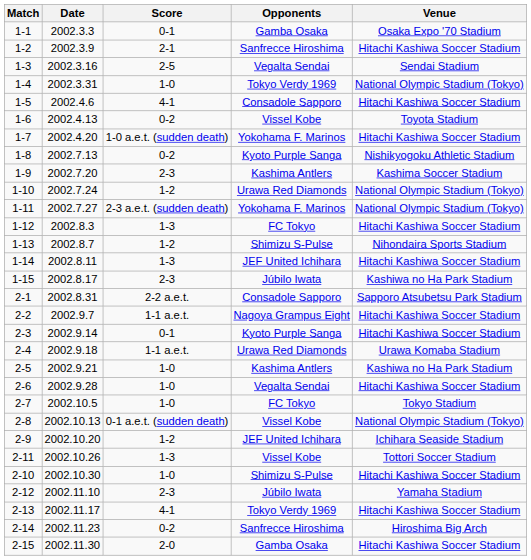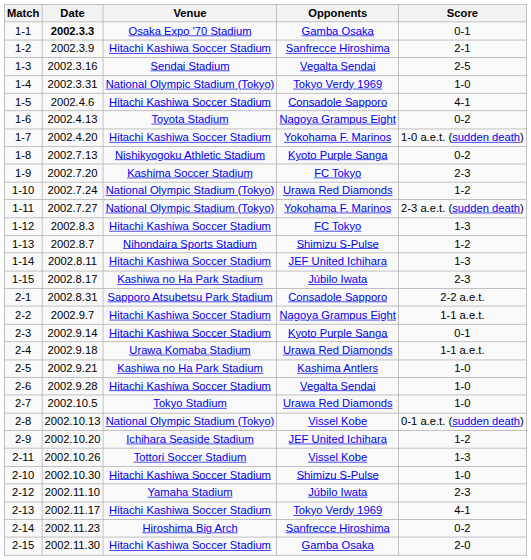columns swapped: Venue <-> Score
1-1 | Date: normal -> bold
1-6 | Opponents: Vissel Kobe -> Nagoya Grampus Eight
1-9 | Opponents: Kashima Antlers -> FC Tokyo
2-7 | Opponents: FC Tokyo -> Urawa Red Diamonds
